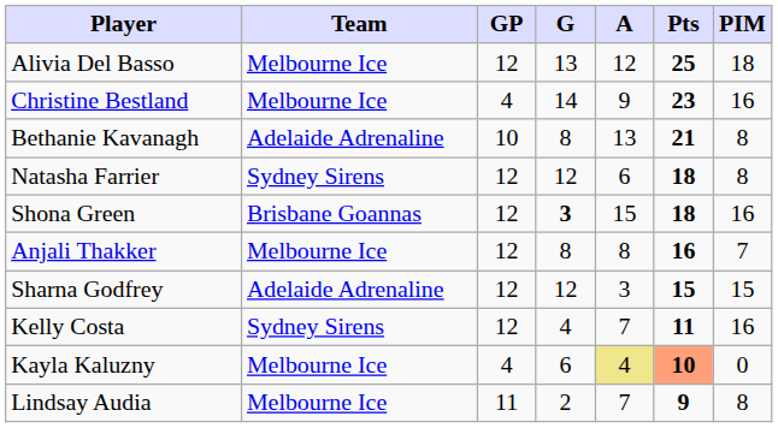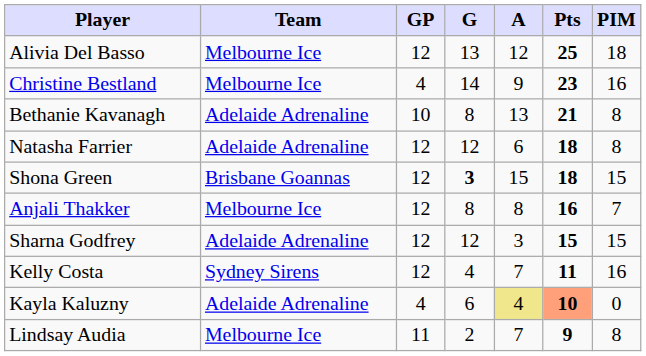Natasha Farrier | Team: Sydney Sirens -> Adelaide Adrenaline
Shona Green | PIM: 16 -> 15
Kayla Kaluzny | Team: Melbourne Ice -> Adelaide Adrenaline
